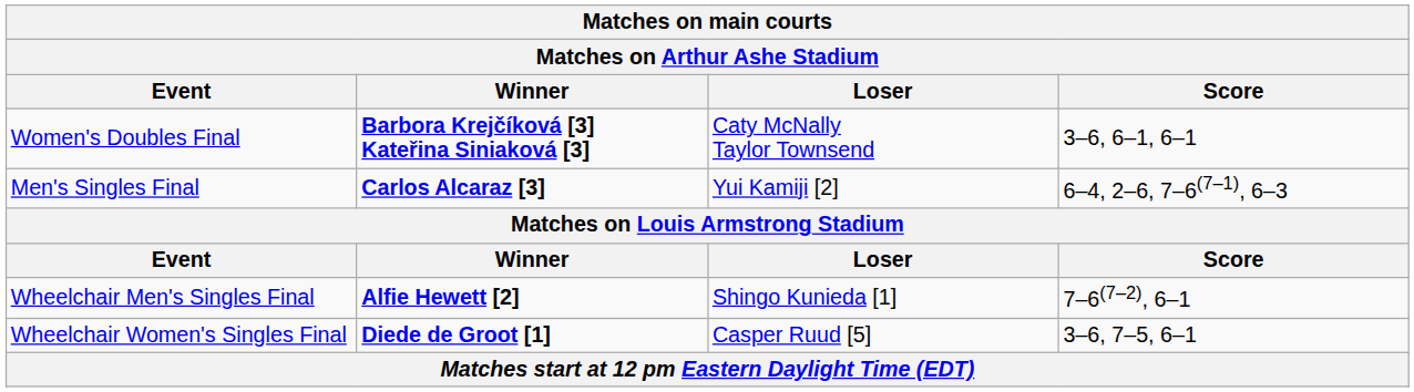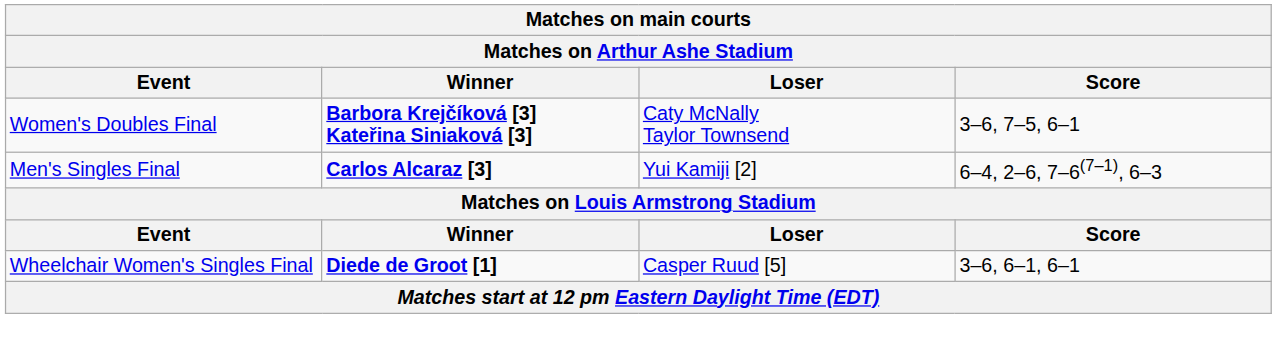Women's Doubles Final | Score: 3–6, 6–1, 6–1 -> 3–6, 7–5, 6–1
- row: Wheelchair Men's Singles Final | Alfie Hewett [2] | Shingo Kunieda [1] | 7–6(7–2), 6–1
Wheelchair Women's Singles Final | Score: 3–6, 7–5, 6–1 -> 3–6, 6–1, 6–1
